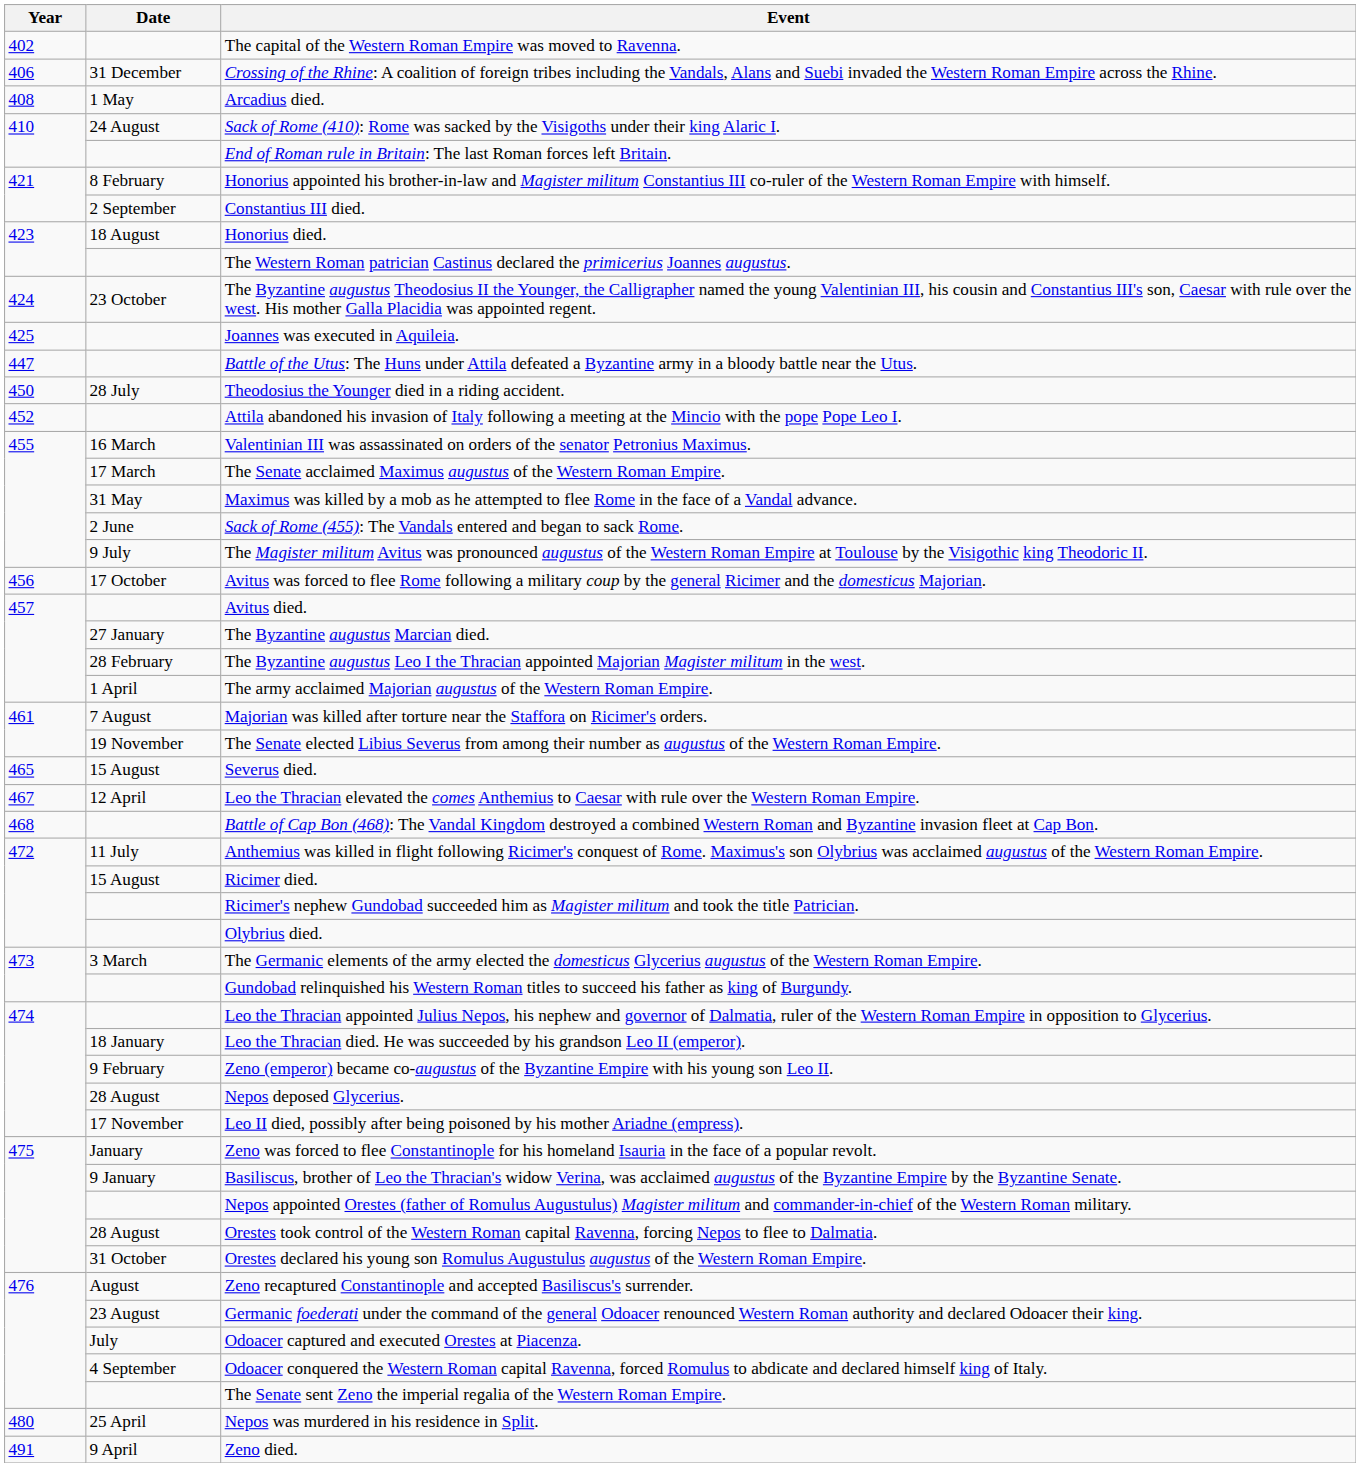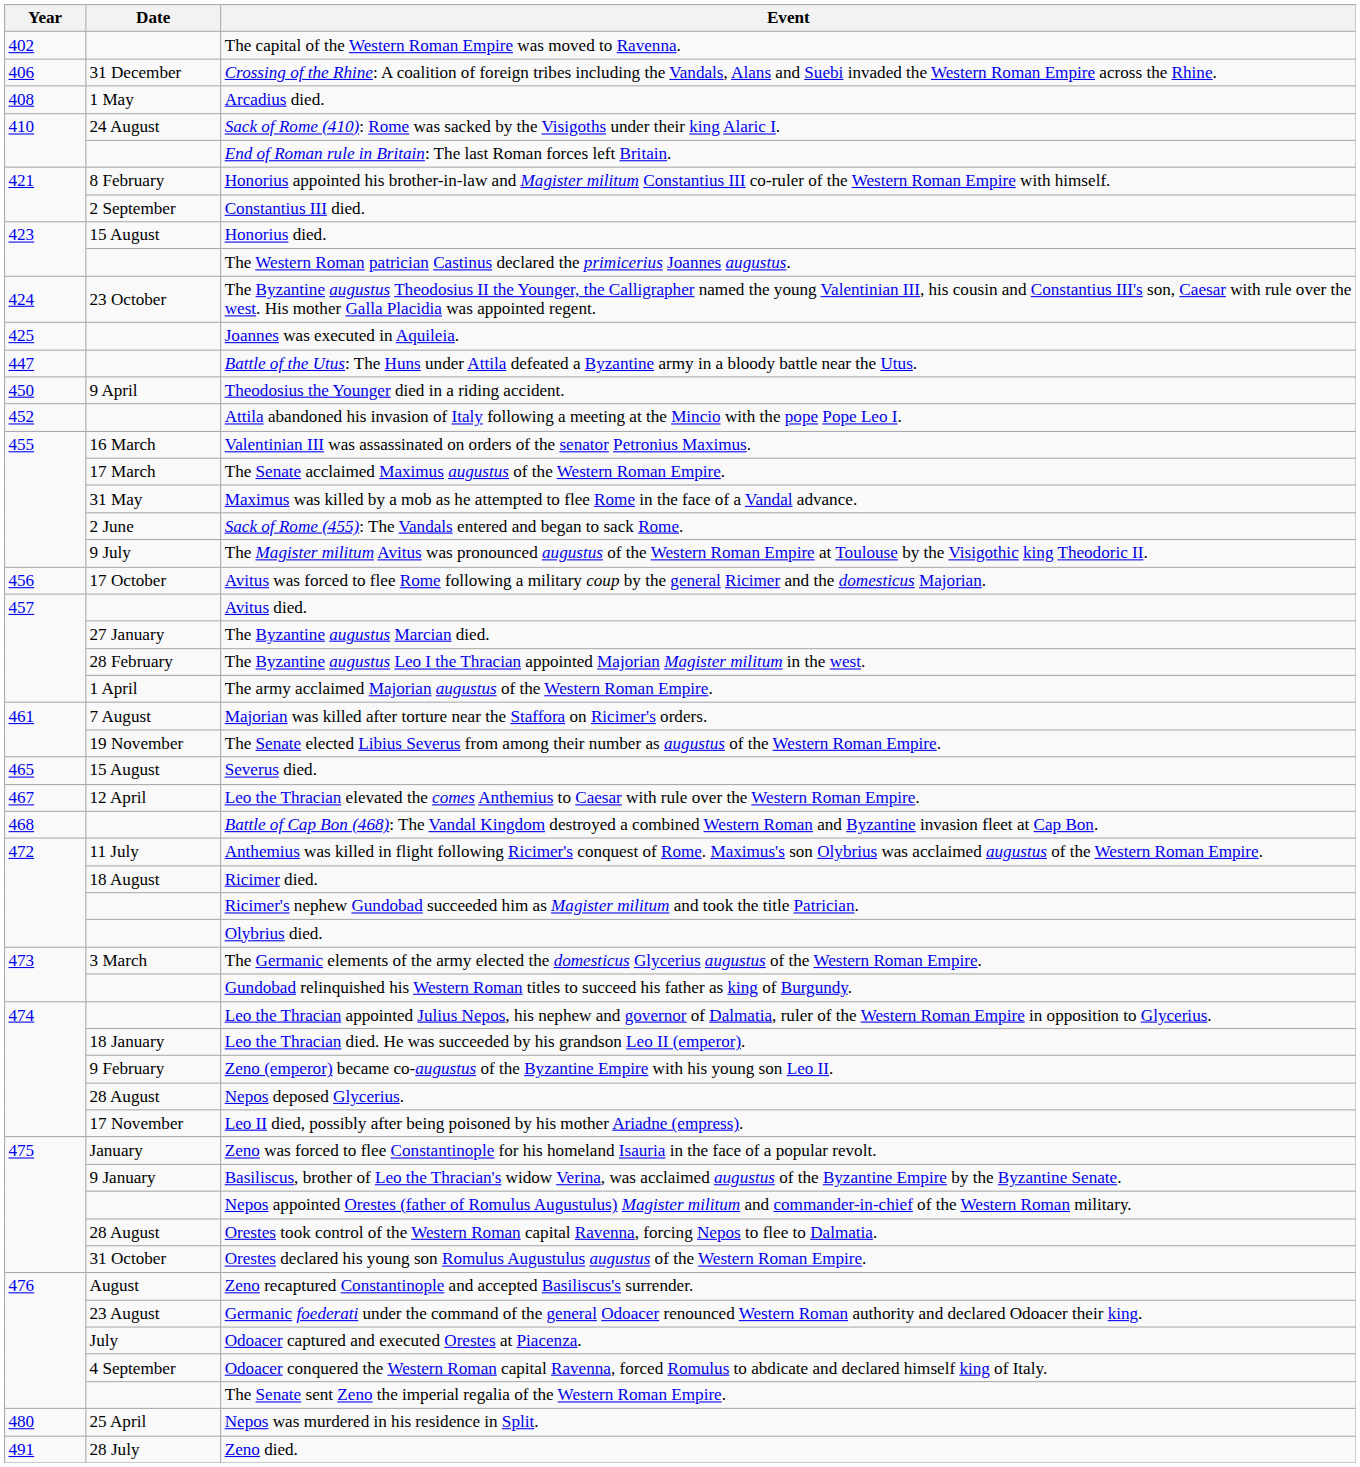Honorius died. | Date: 18 August -> 15 August
Theodosius the Younger died in a riding accident. | Date: 28 July -> 9 April
Ricimer died. | Date: 15 August -> 18 August
Zeno died. | Date: 9 April -> 28 July
